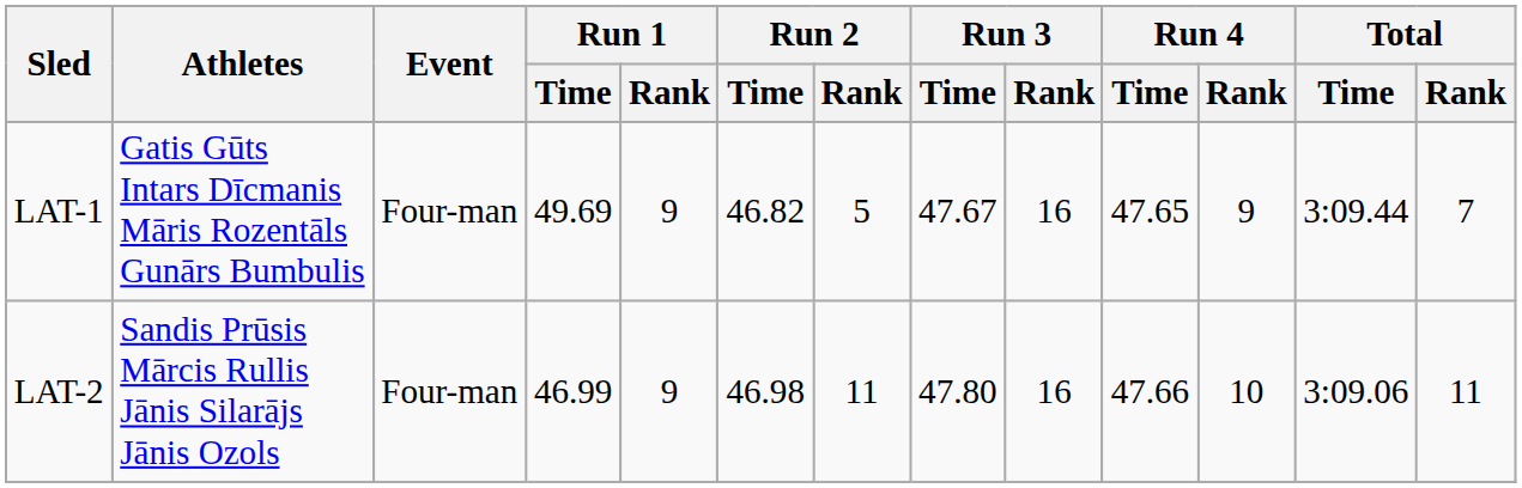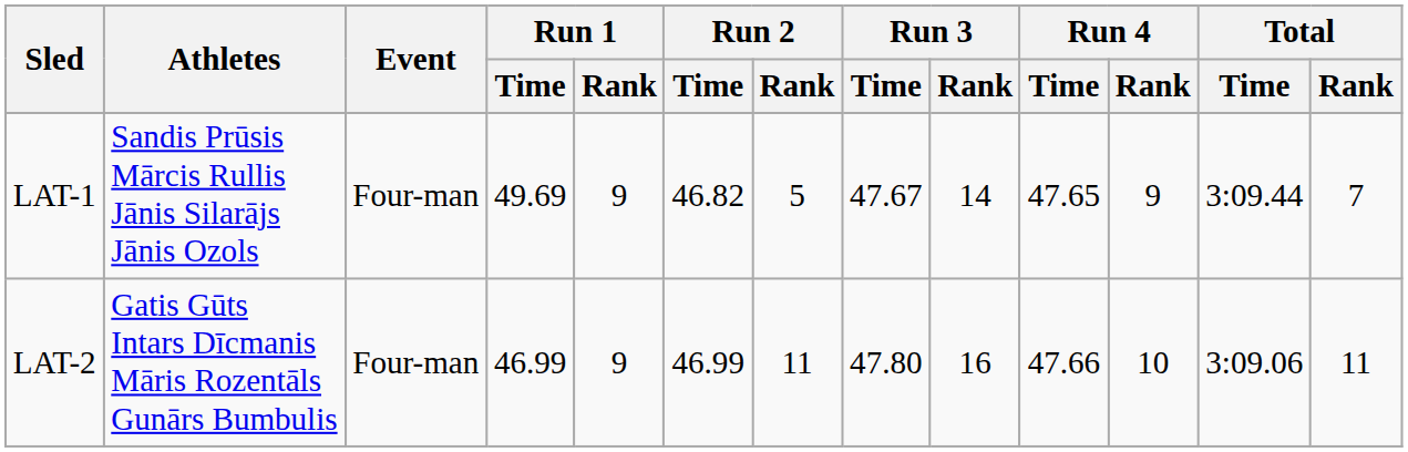LAT-1 | Athletes: Gatis Gūts Intars Dīcmanis Māris Rozentāls Gunārs Bumbulis -> Sandis Prūsis Mārcis Rullis Jānis Silarājs Jānis Ozols
LAT-1 | Run 3 / Rank: 16 -> 14
LAT-2 | Athletes: Sandis Prūsis Mārcis Rullis Jānis Silarājs Jānis Ozols -> Gatis Gūts Intars Dīcmanis Māris Rozentāls Gunārs Bumbulis
LAT-2 | Run 2 / Time: 46.98 -> 46.99
